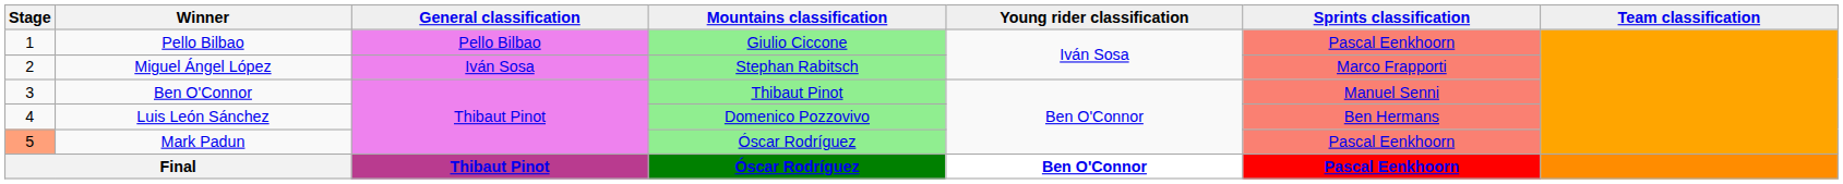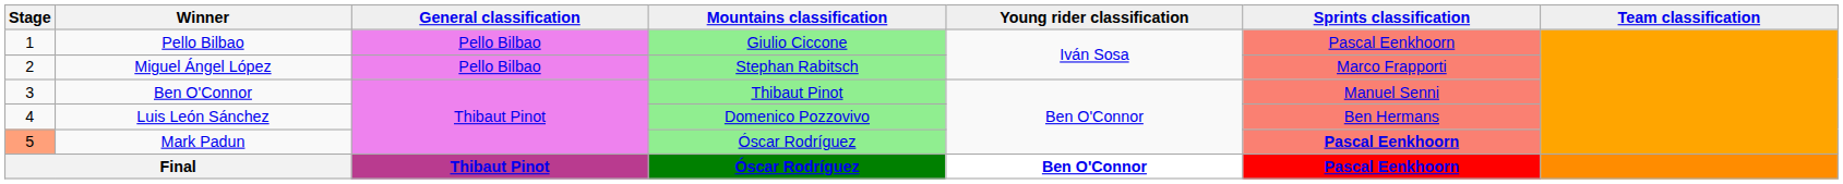Miguel Ángel López | General classification: Iván Sosa -> Pello Bilbao
Mark Padun | Sprints classification: normal -> bold
